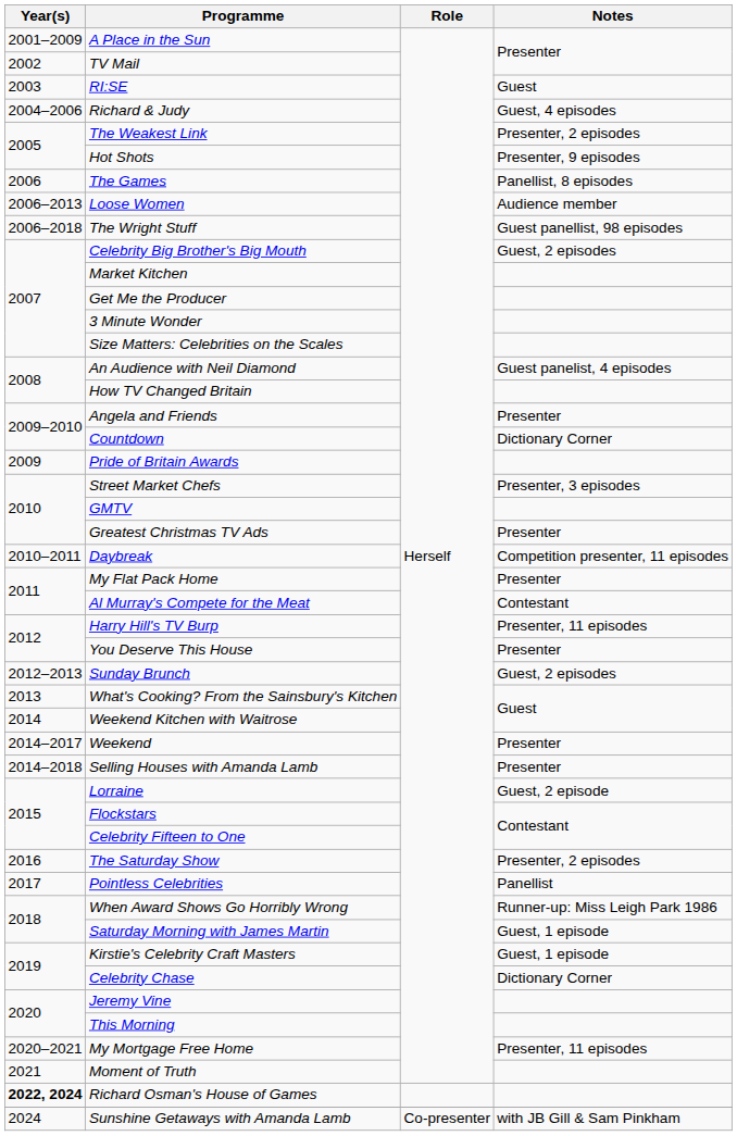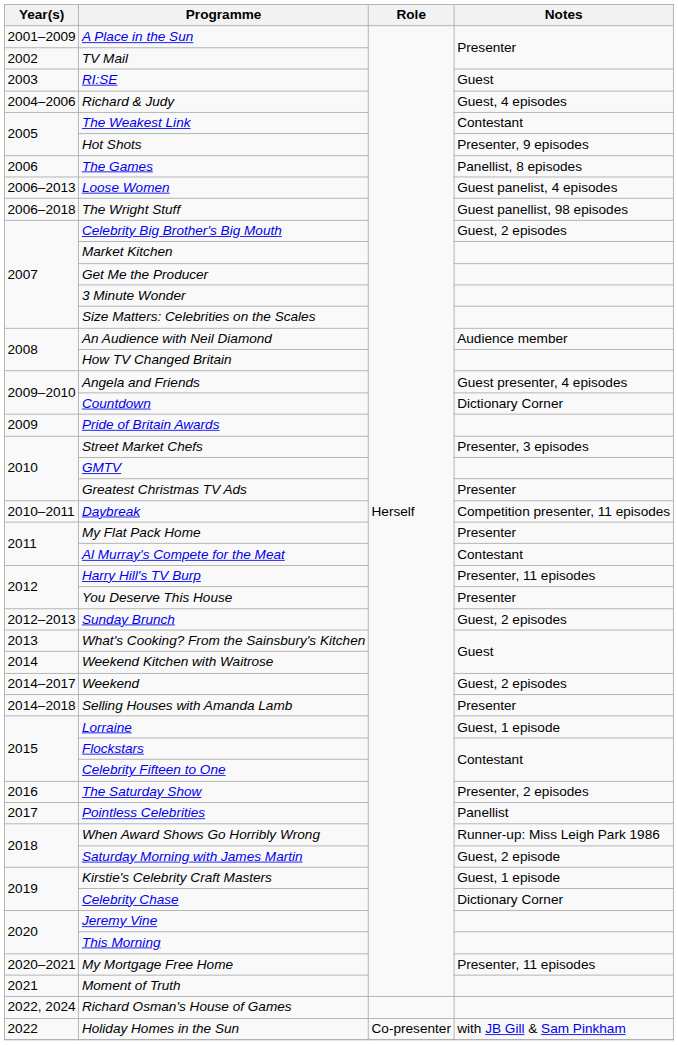The Weakest Link | Notes: Presenter, 2 episodes -> Contestant
Loose Women | Notes: Audience member -> Guest panelist, 4 episodes
An Audience with Neil Diamond | Notes: Guest panelist, 4 episodes -> Audience member
Angela and Friends | Notes: Presenter -> Guest presenter, 4 episodes
Weekend | Notes: Presenter -> Guest, 2 episodes
Lorraine | Notes: Guest, 2 episode -> Guest, 1 episode
Saturday Morning with James Martin | Notes: Guest, 1 episode -> Guest, 2 episode
Richard Osman's House of Games | Year(s): bold -> normal
+ row: 2022 | Holiday Homes in the Sun | Co-presenter | with JB Gill & Sam Pinkham
- row: 2024 | Sunshine Getaways with Amanda Lamb | Co-presenter | with JB Gill & Sam Pinkham
